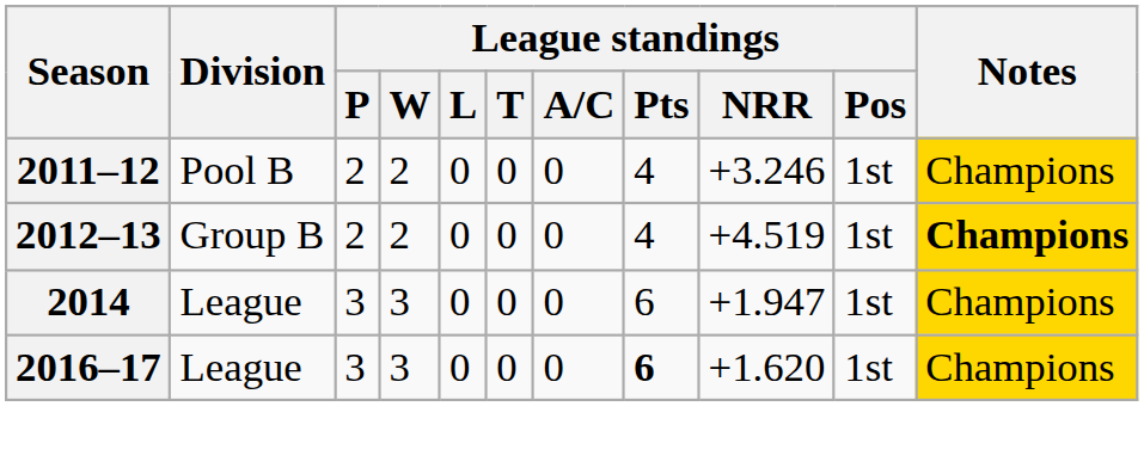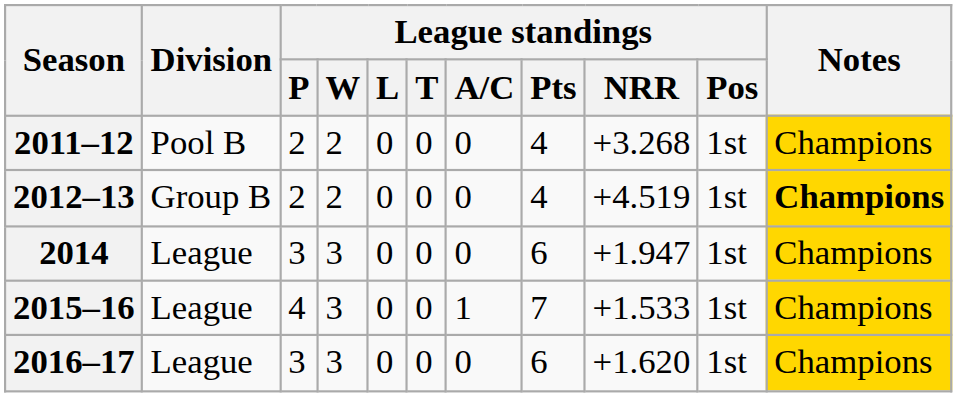2011–12 | League standings / NRR: +3.246 -> +3.268
+ row: 2015–16 | League | 4 | 3 | 0 | 0 | 1 | 7 | +1.533 | 1st | Champions
2016–17 | League standings / Pts: bold -> normal
